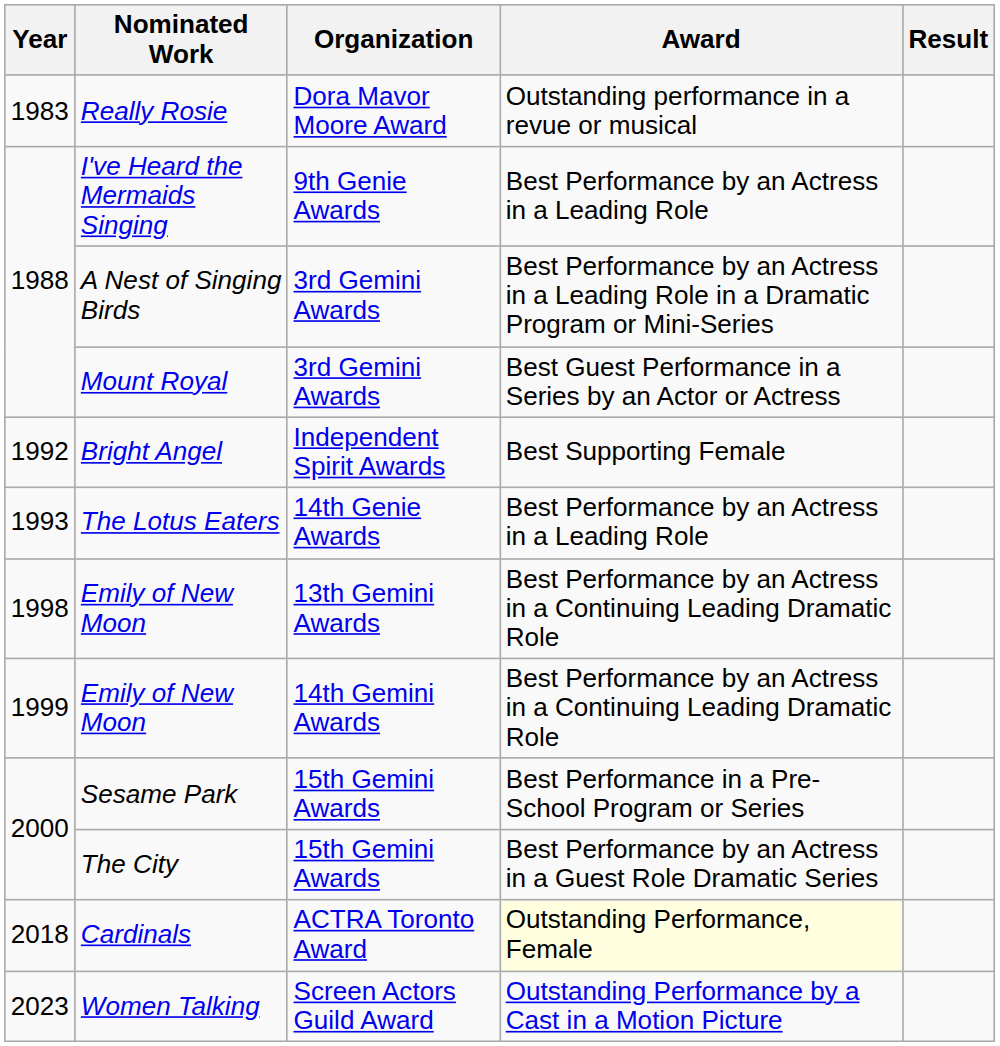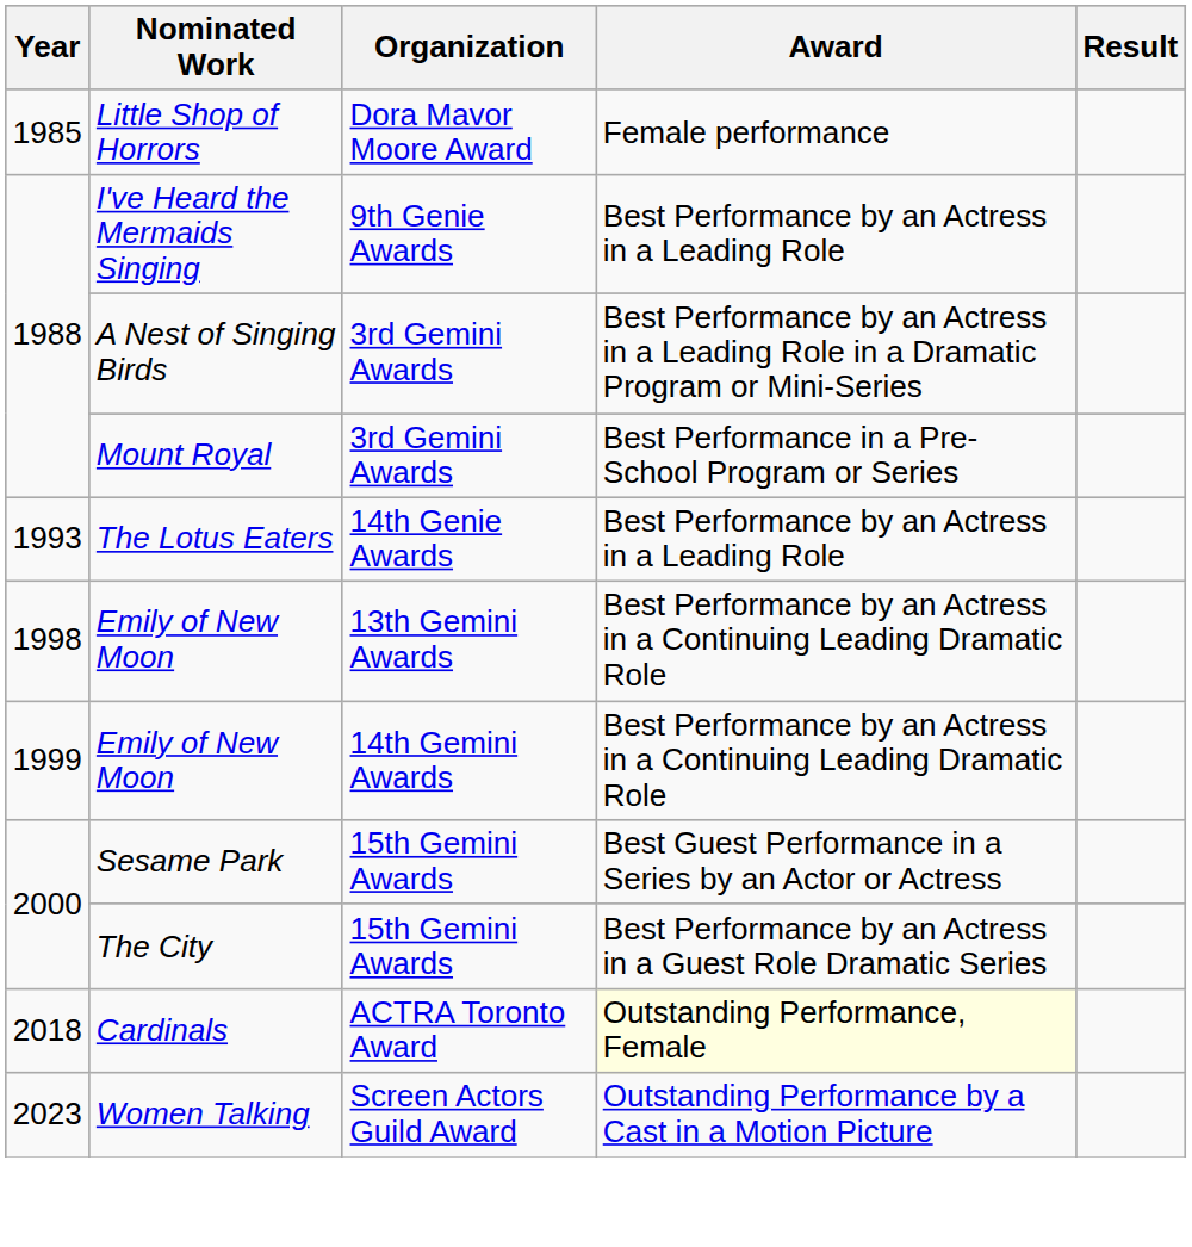- row: 1983 | Really Rosie | Dora Mavor Moore Award | Outstanding performance in a revue or musical
+ row: 1985 | Little Shop of Horrors | Dora Mavor Moore Award | Female performance
Mount Royal | Award: Best Guest Performance in a Series by an Actor or Actress -> Best Performance in a Pre-School Program or Series
- row: 1992 | Bright Angel | Independent Spirit Awards | Best Supporting Female
Sesame Park | Award: Best Performance in a Pre-School Program or Series -> Best Guest Performance in a Series by an Actor or Actress
